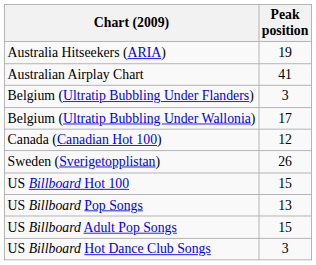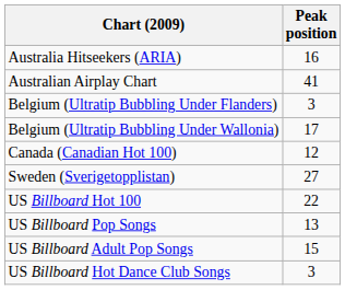Australia Hitseekers (ARIA) | Peak position: 19 -> 16
Sweden (Sverigetopplistan) | Peak position: 26 -> 27
US Billboard Hot 100 | Peak position: 15 -> 22
